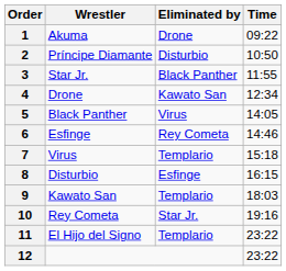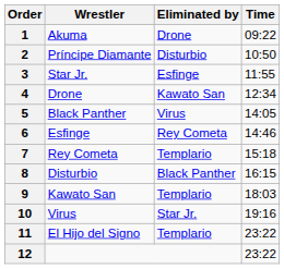3 | Eliminated by: Black Panther -> Esfinge
7 | Wrestler: Virus -> Rey Cometa
8 | Eliminated by: Esfinge -> Black Panther
10 | Wrestler: Rey Cometa -> Virus
